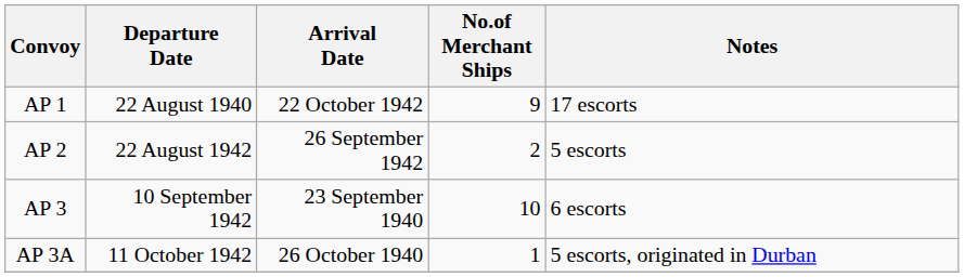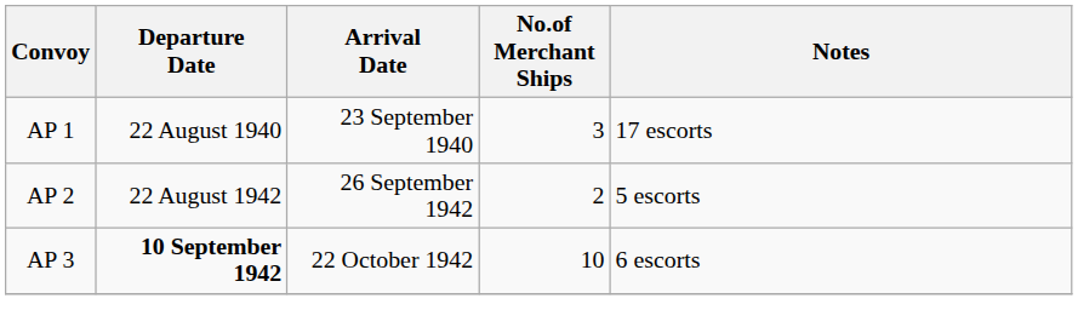AP 1 | Arrival Date: 22 October 1942 -> 23 September 1940
AP 1 | No.of Merchant Ships: 9 -> 3
AP 3 | Departure Date: normal -> bold
AP 3 | Arrival Date: 23 September 1940 -> 22 October 1942
- row: AP 3A | 11 October 1942 | 26 October 1940 | 1 | 5 escorts, originated in Durban
